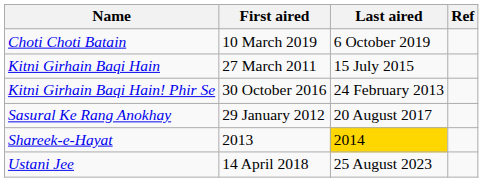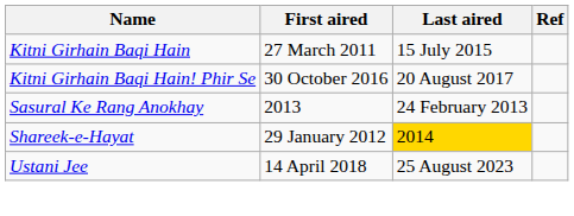- row: Choti Choti Batain | 10 March 2019 | 6 October 2019
Kitni Girhain Baqi Hain! Phir Se | Last aired: 24 February 2013 -> 20 August 2017
Sasural Ke Rang Anokhay | First aired: 29 January 2012 -> 2013
Sasural Ke Rang Anokhay | Last aired: 20 August 2017 -> 24 February 2013
Shareek-e-Hayat | First aired: 2013 -> 29 January 2012
